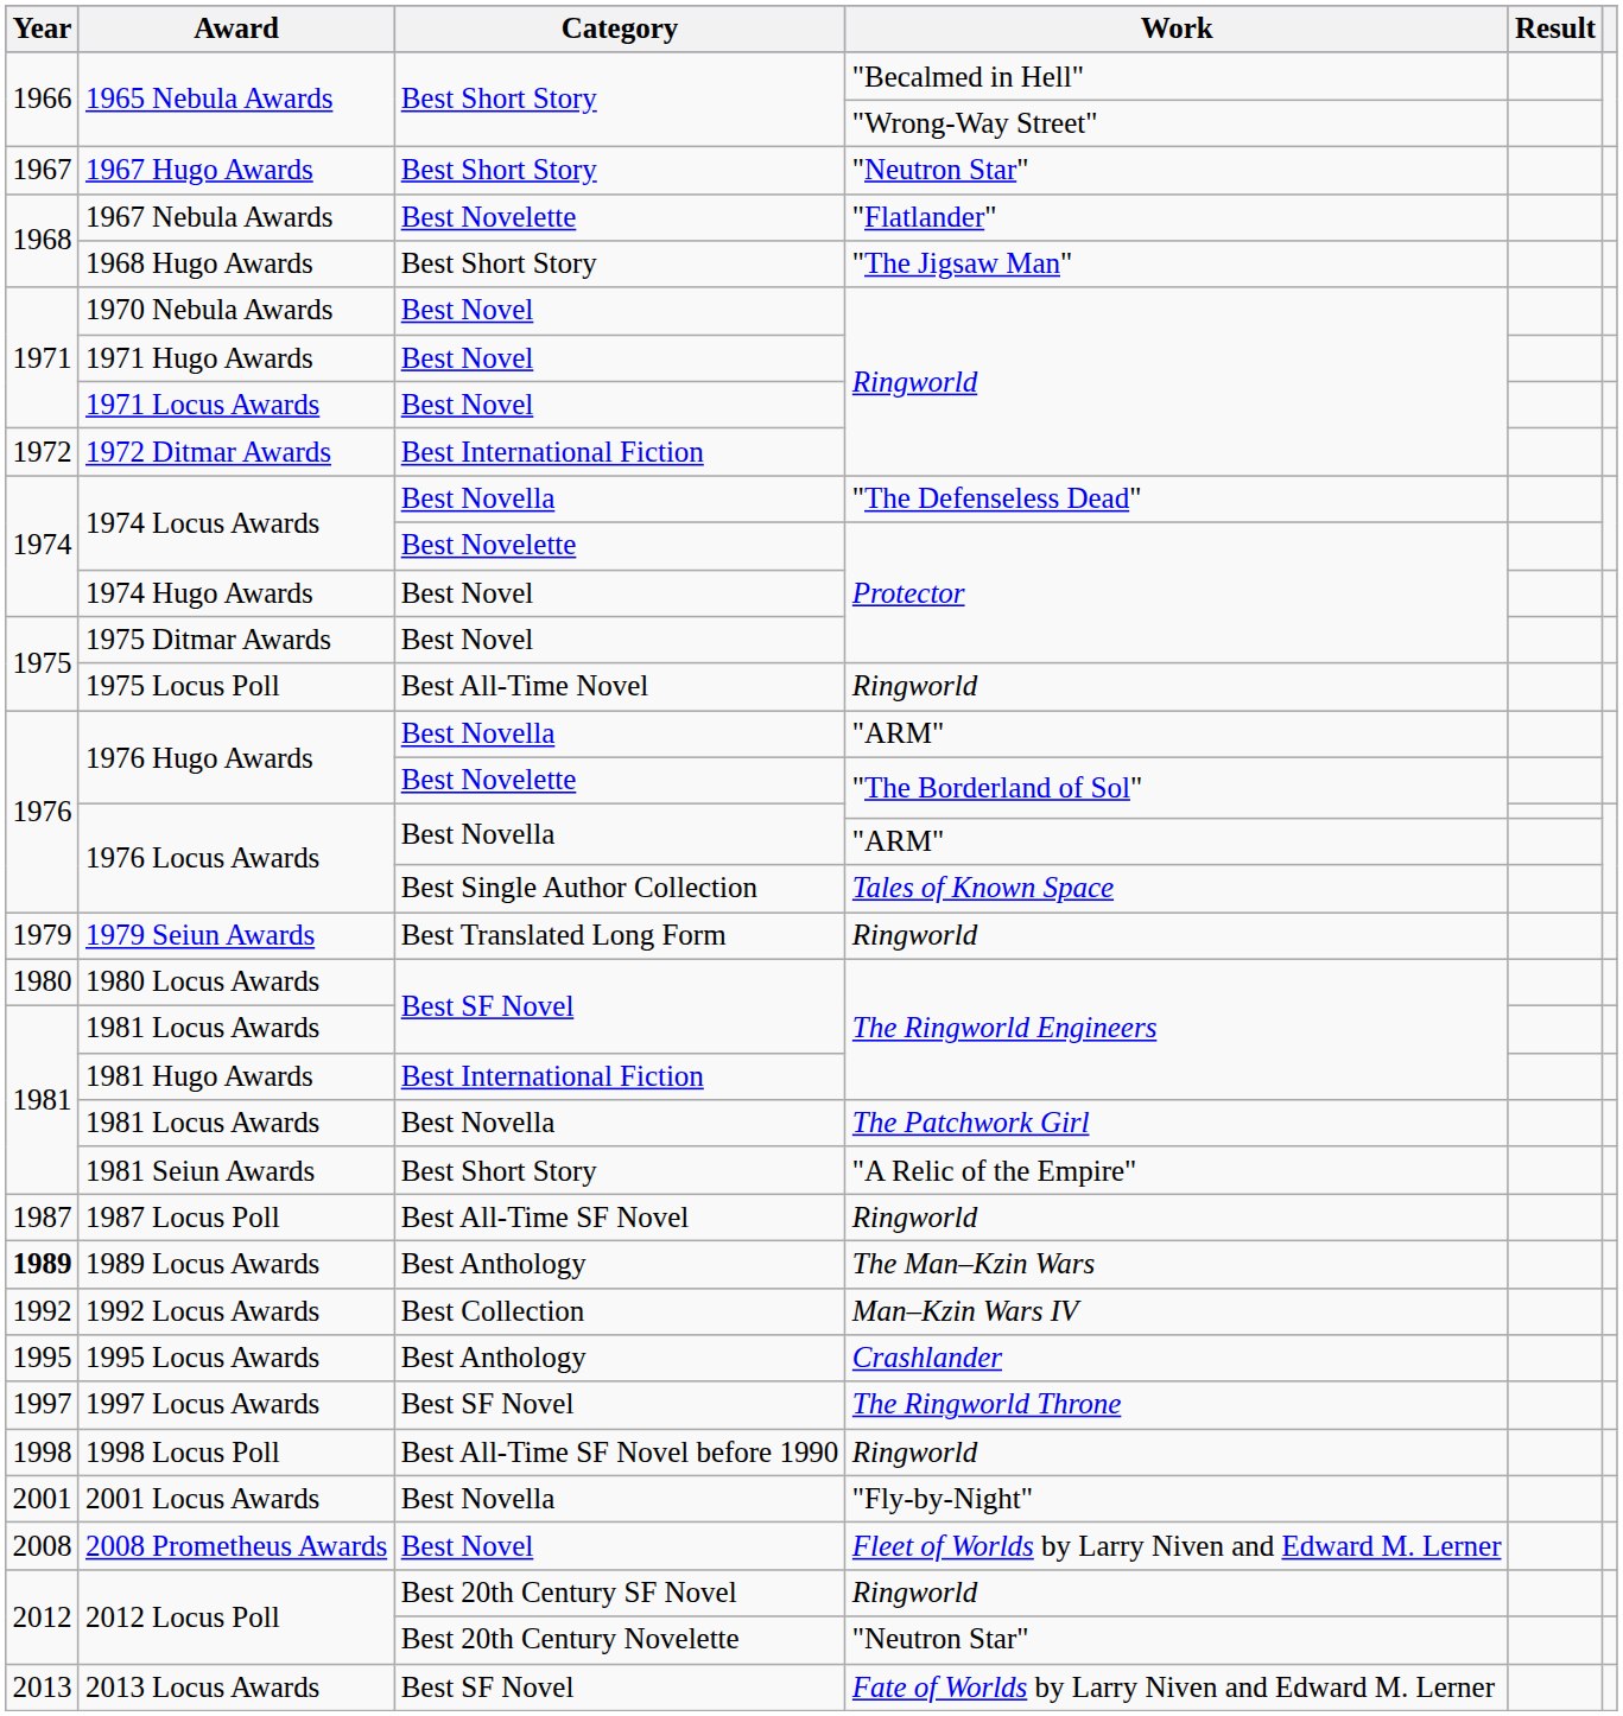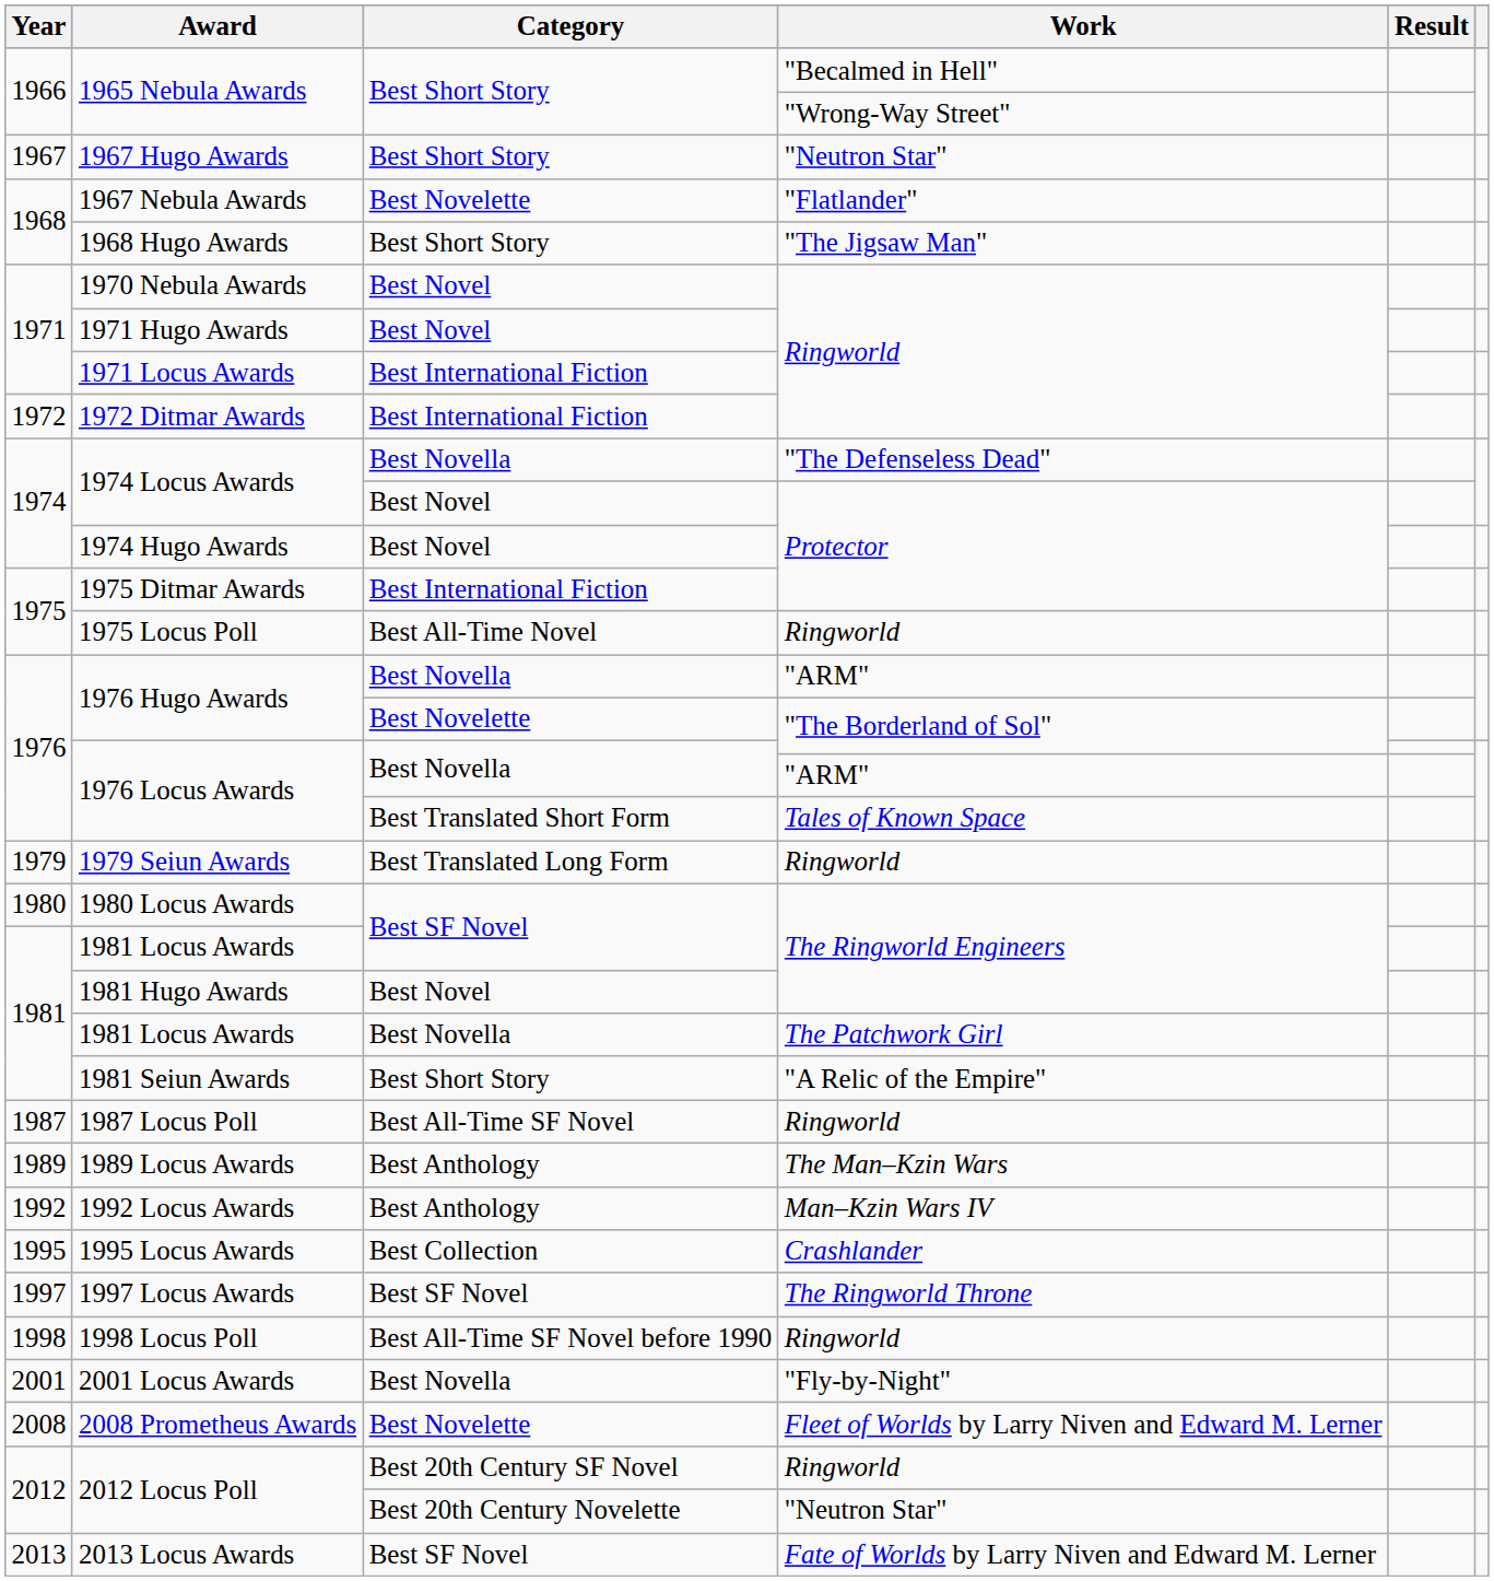1971 Locus Awards | Category: Best Novel -> Best International Fiction
1974 Locus Awards / Protector | Category: Best Novelette -> Best Novel
1975 Ditmar Awards | Category: Best Novel -> Best International Fiction
1976 Locus Awards / Tales of Known Space | Category: Best Single Author Collection -> Best Translated Short Form
1981 Hugo Awards | Category: Best International Fiction -> Best Novel
1989 Locus Awards | Year: bold -> normal
1992 Locus Awards | Category: Best Collection -> Best Anthology
1995 Locus Awards | Category: Best Anthology -> Best Collection
2008 Prometheus Awards | Category: Best Novel -> Best Novelette
